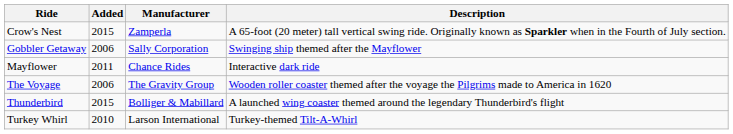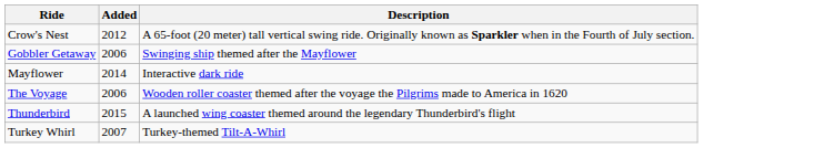- column: Manufacturer | Zamperla | Sally Corporation | Chance Rides | The Gravity Group | Bolliger & Mabillard | Larson International
Crow's Nest | Added: 2015 -> 2012
Mayflower | Added: 2011 -> 2014
Turkey Whirl | Added: 2010 -> 2007
